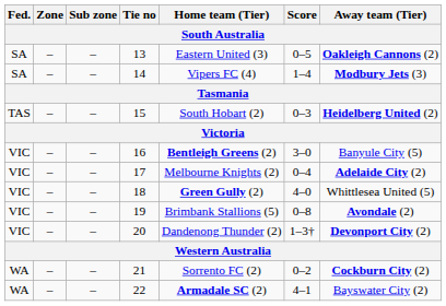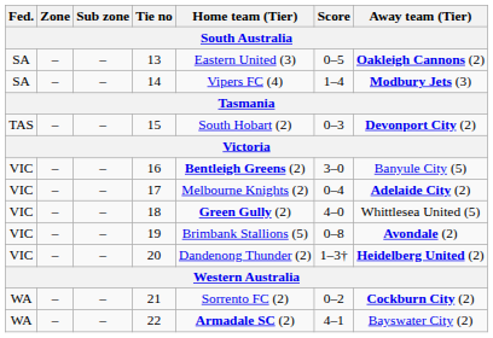15 | Away team (Tier): Heidelberg United (2) -> Devonport City (2)
20 | Away team (Tier): Devonport City (2) -> Heidelberg United (2)
